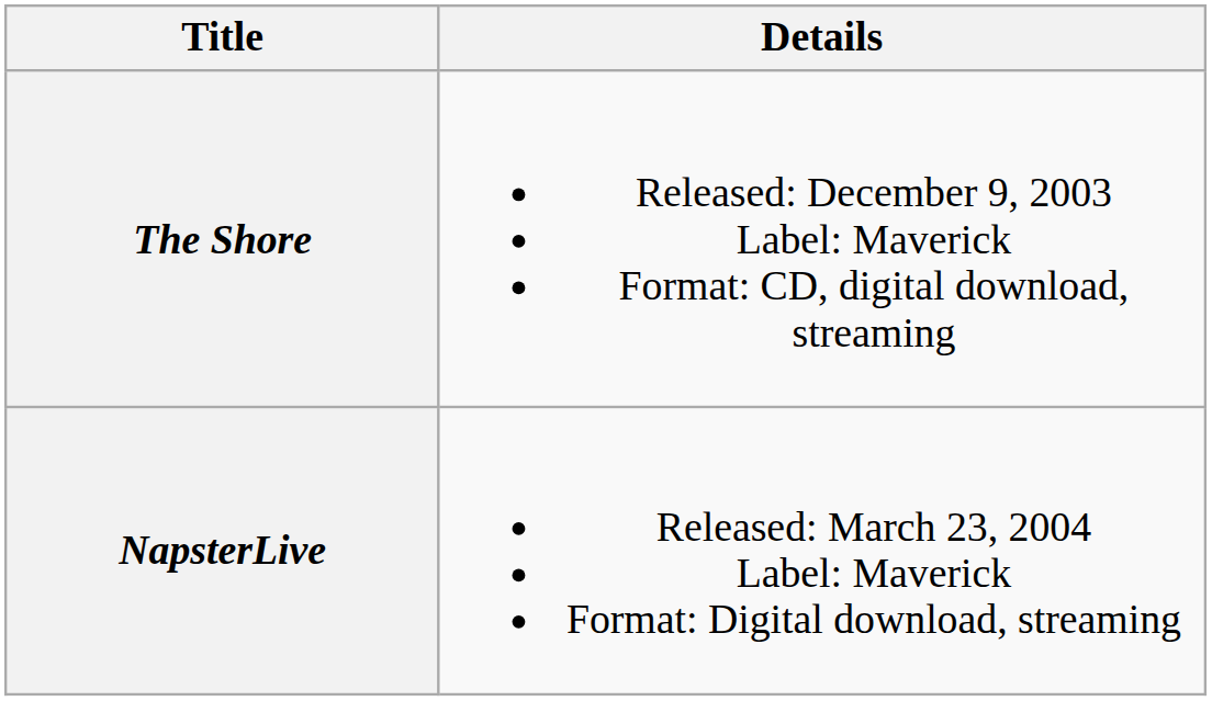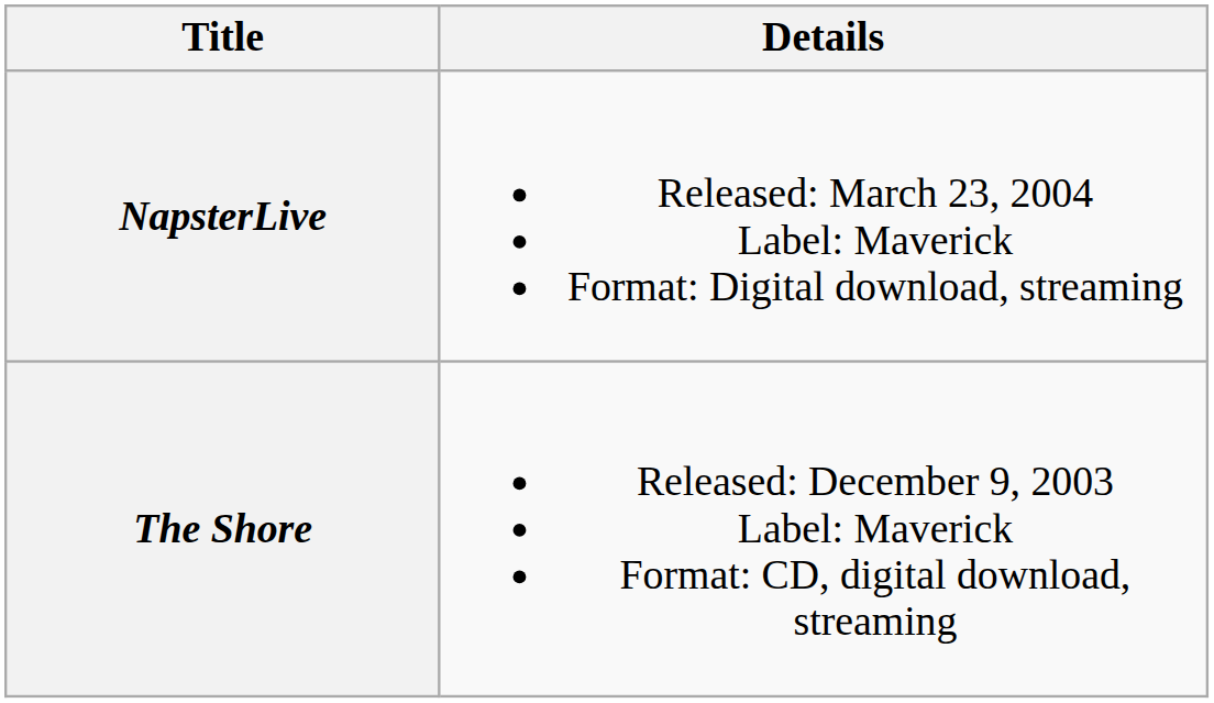rows swapped: The Shore <-> NapsterLive
